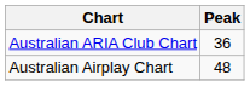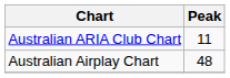Australian ARIA Club Chart | Peak: 36 -> 11
